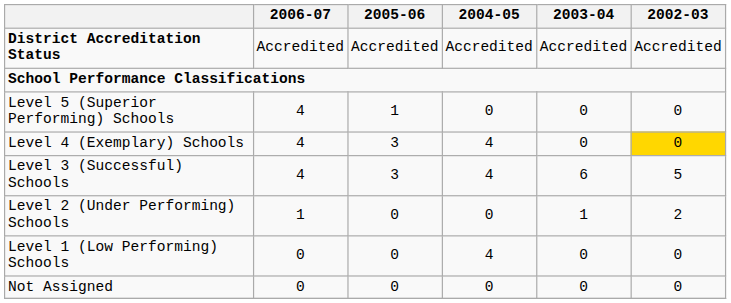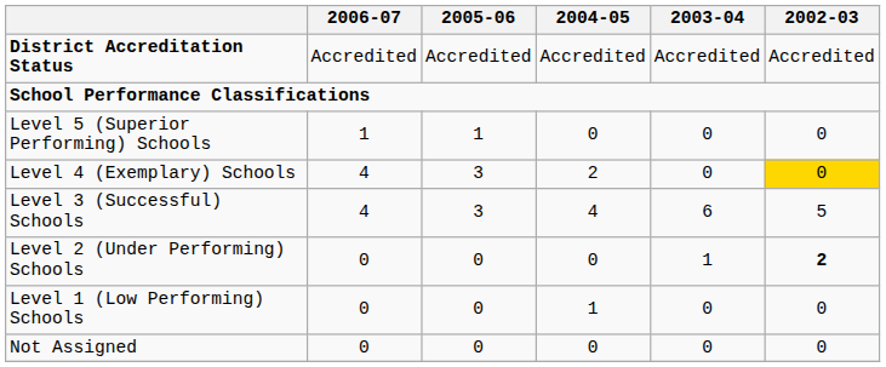Level 5 (Superior Performing) Schools | 2006-07: 4 -> 1
Level 4 (Exemplary) Schools | 2004-05: 4 -> 2
Level 2 (Under Performing) Schools | 2006-07: 1 -> 0
Level 2 (Under Performing) Schools | 2002-03: normal -> bold
Level 1 (Low Performing) Schools | 2004-05: 4 -> 1
